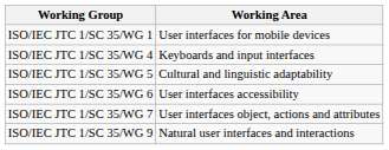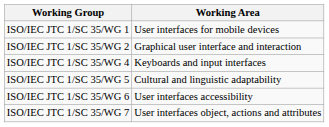+ row: ISO/IEC JTC 1/SC 35/WG 2 | Graphical user interface and interaction
- row: ISO/IEC JTC 1/SC 35/WG 9 | Natural user interfaces and interactions
